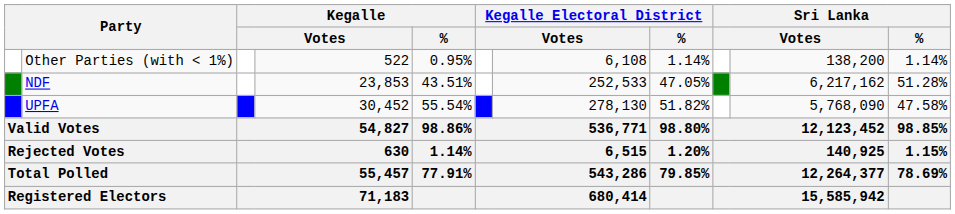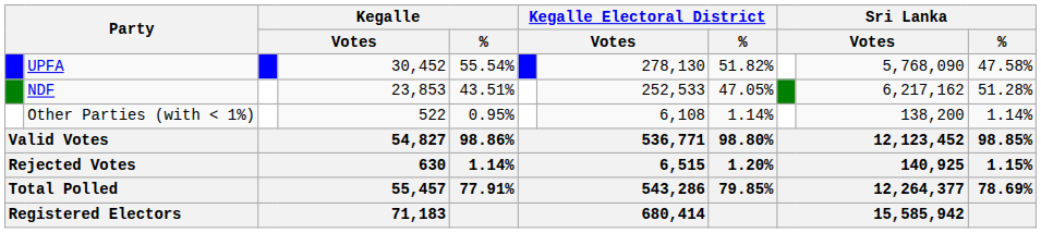rows swapped: UPFA <-> Other Parties (with < 1%)
